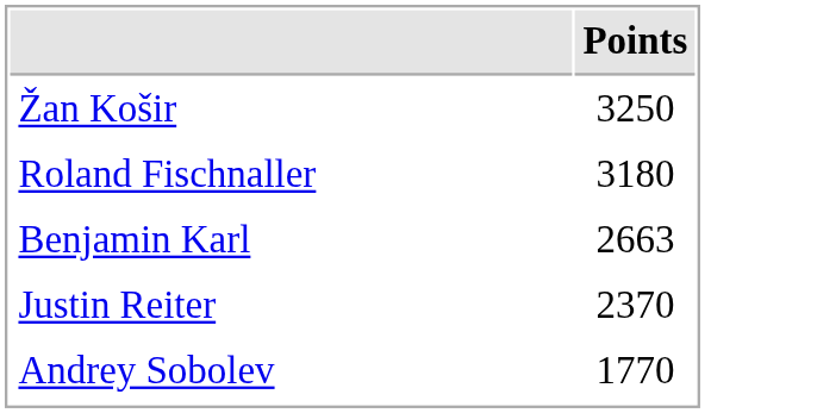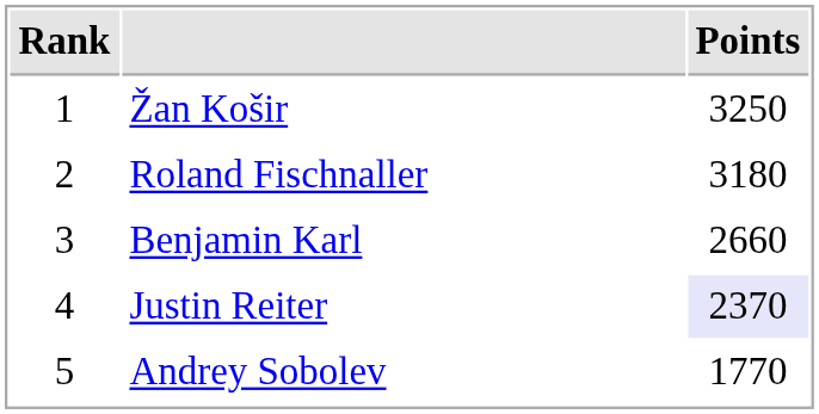+ column: Rank | 1 | 2 | 3 | 4 | 5
Benjamin Karl | Points: 2663 -> 2660
Justin Reiter | Points: no background -> lavender background
